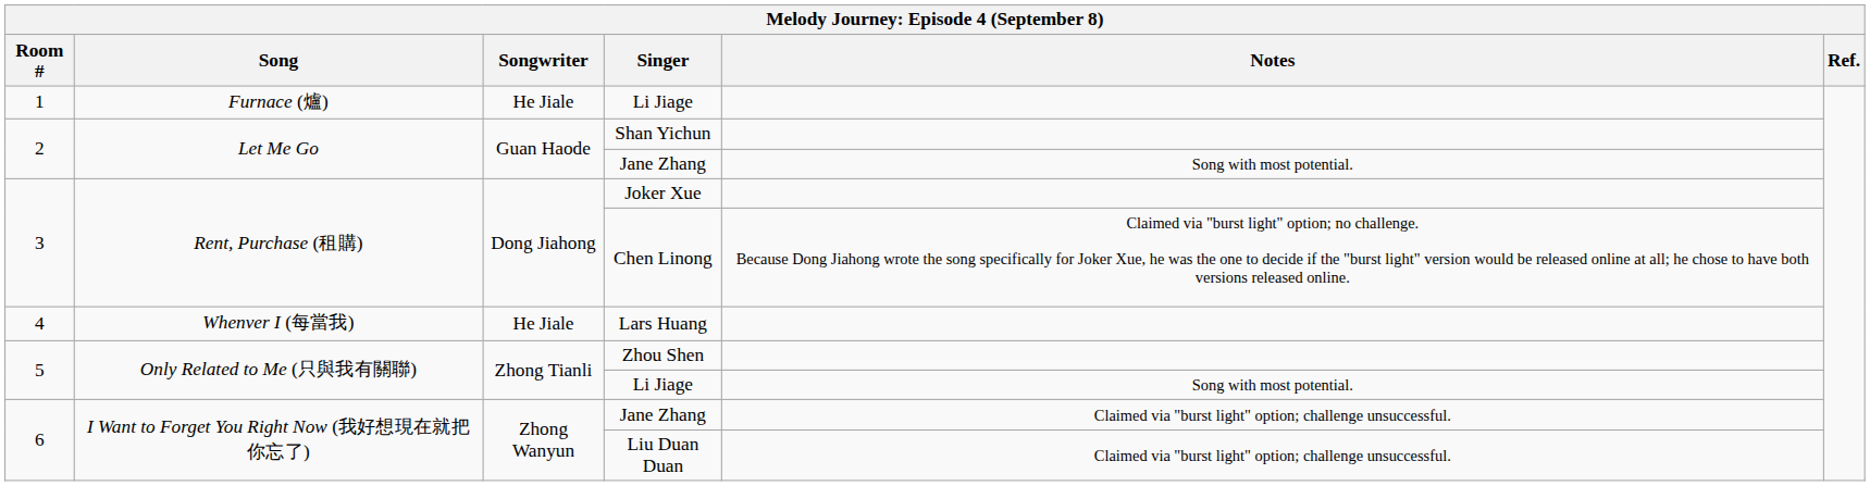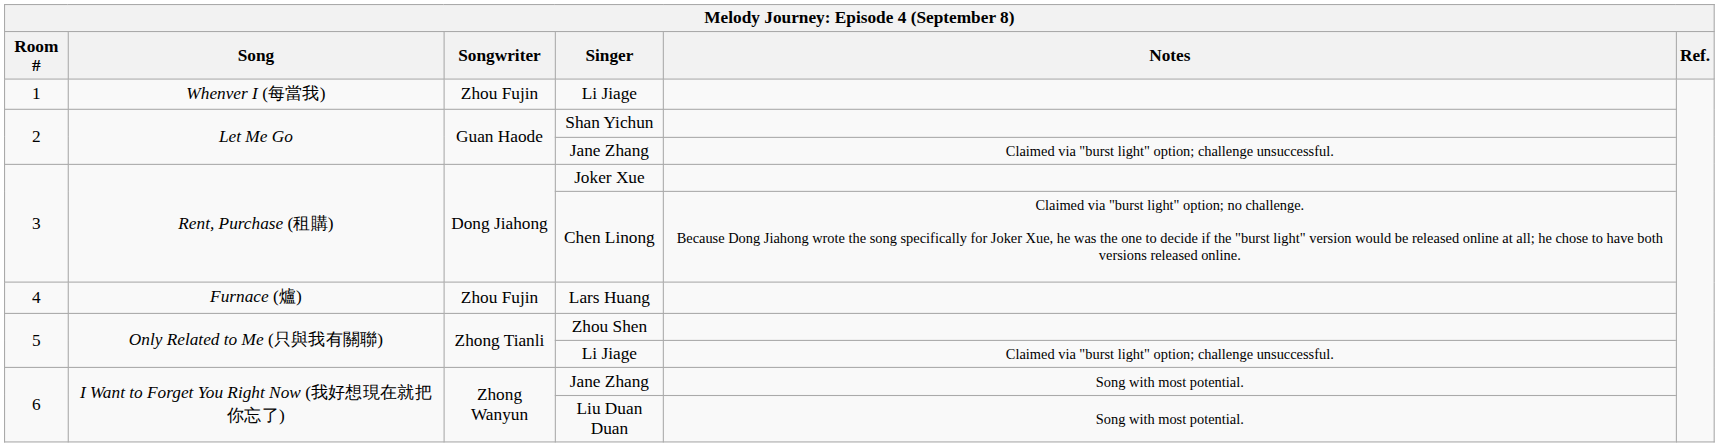1 / Li Jiage | Song: Furnace (爐) -> Whenver I (每當我)
1 / Li Jiage | Songwriter: He Jiale -> Zhou Fujin
2 / Jane Zhang | Notes: Song with most potential. -> Claimed via "burst light" option; challenge unsuccessful.
Lars Huang | Song: Whenver I (每當我) -> Furnace (爐)
Lars Huang | Songwriter: He Jiale -> Zhou Fujin
5 / Li Jiage | Notes: Song with most potential. -> Claimed via "burst light" option; challenge unsuccessful.
6 / Jane Zhang | Notes: Claimed via "burst light" option; challenge unsuccessful. -> Song with most potential.
Liu Duan Duan | Notes: Claimed via "burst light" option; challenge unsuccessful. -> Song with most potential.
